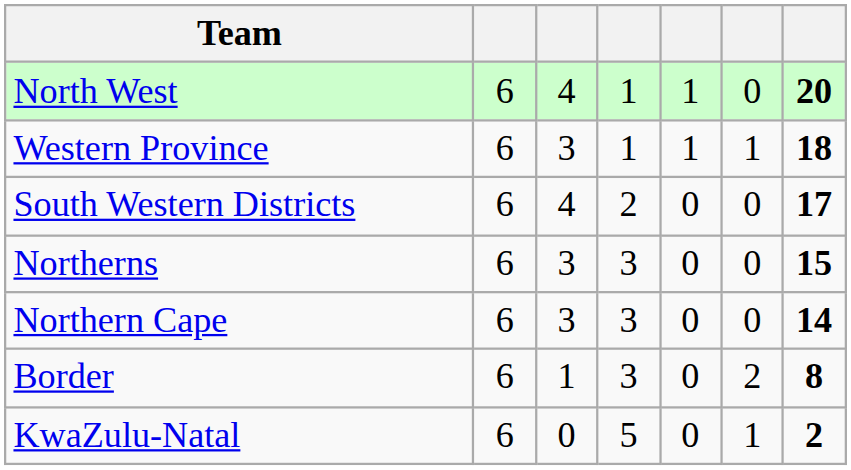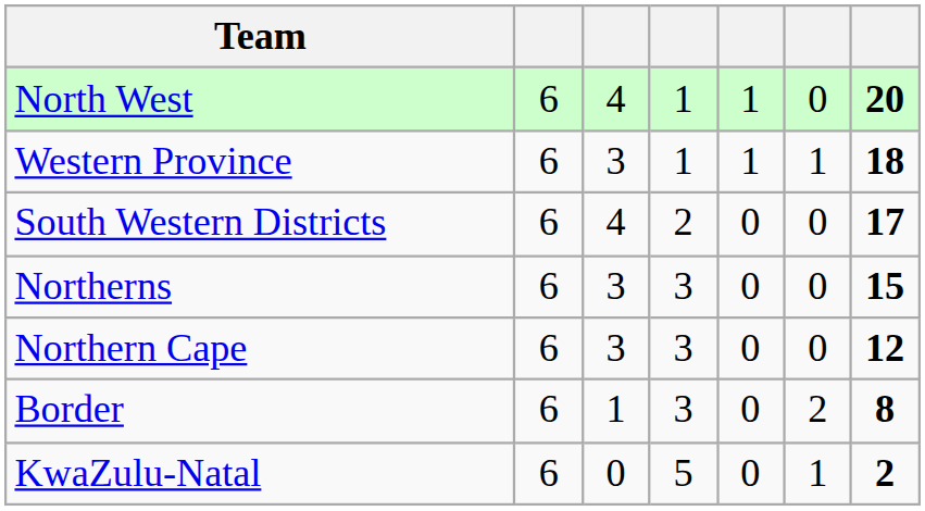Northern Cape | column 7: 14 -> 12
